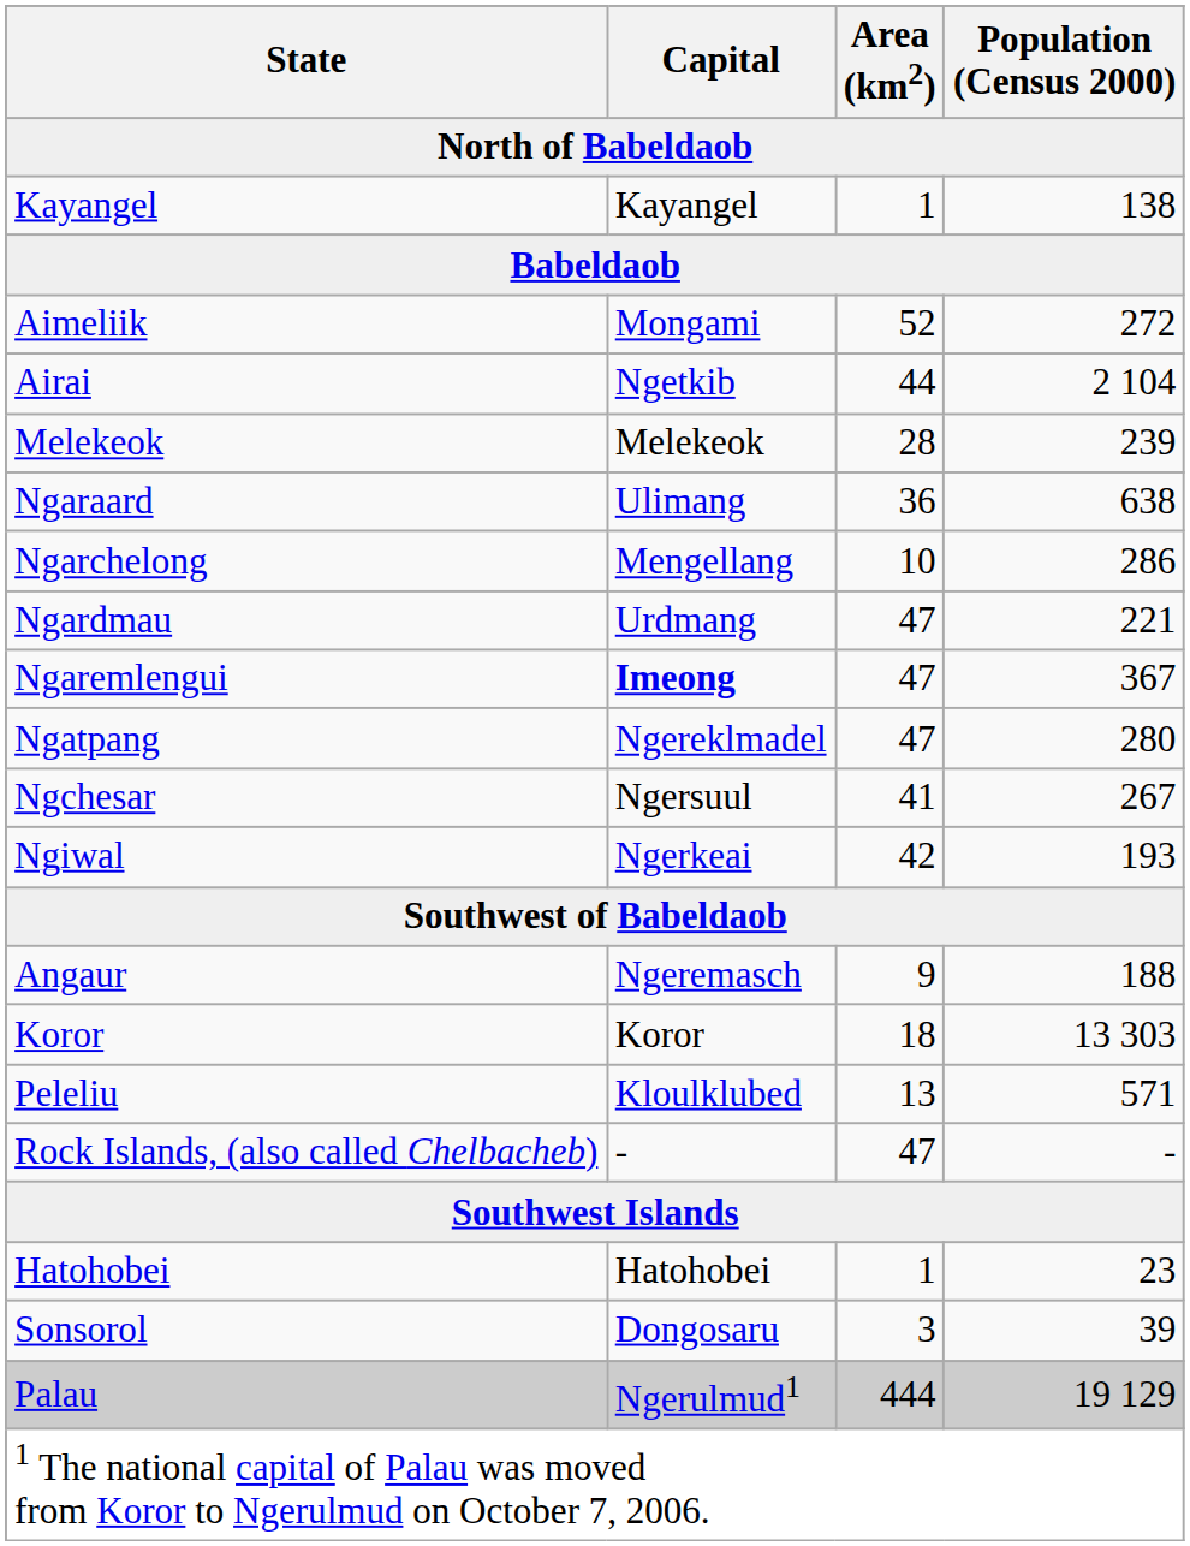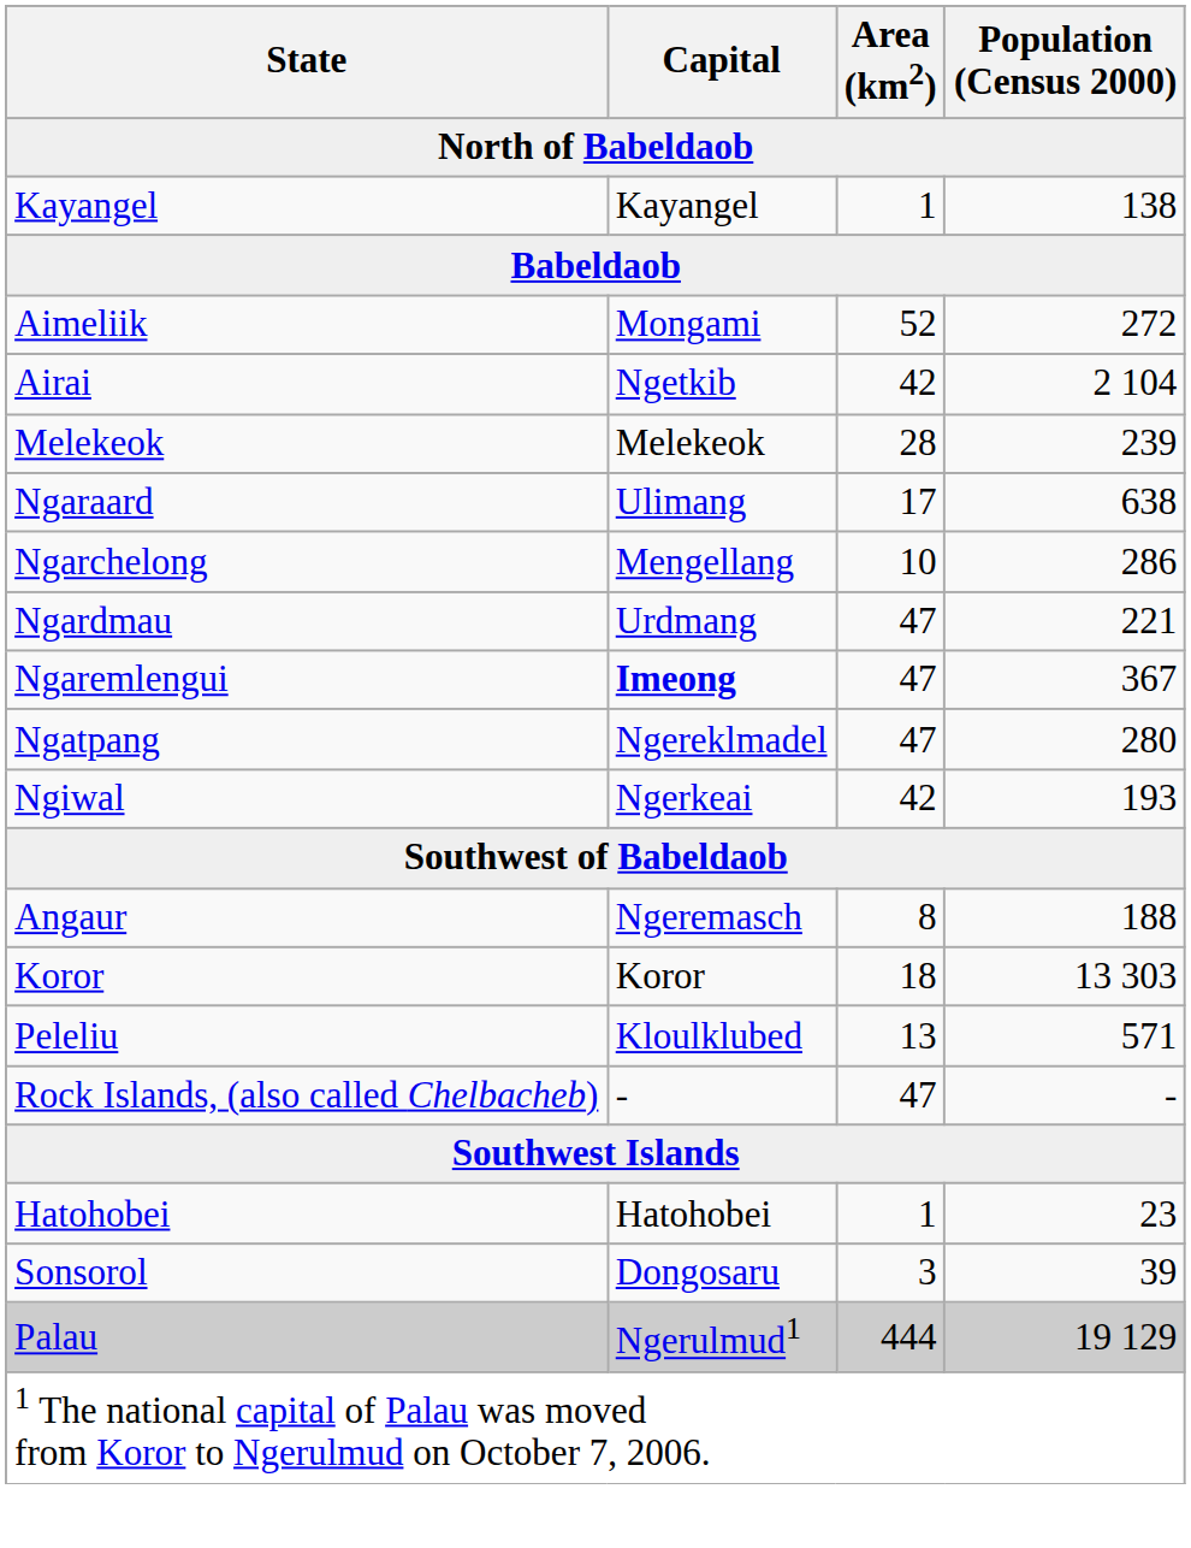Airai | Area (km2): 44 -> 42
Ngaraard | Area (km2): 36 -> 17
- row: Ngchesar | Ngersuul | 41 | 267
Angaur | Area (km2): 9 -> 8
